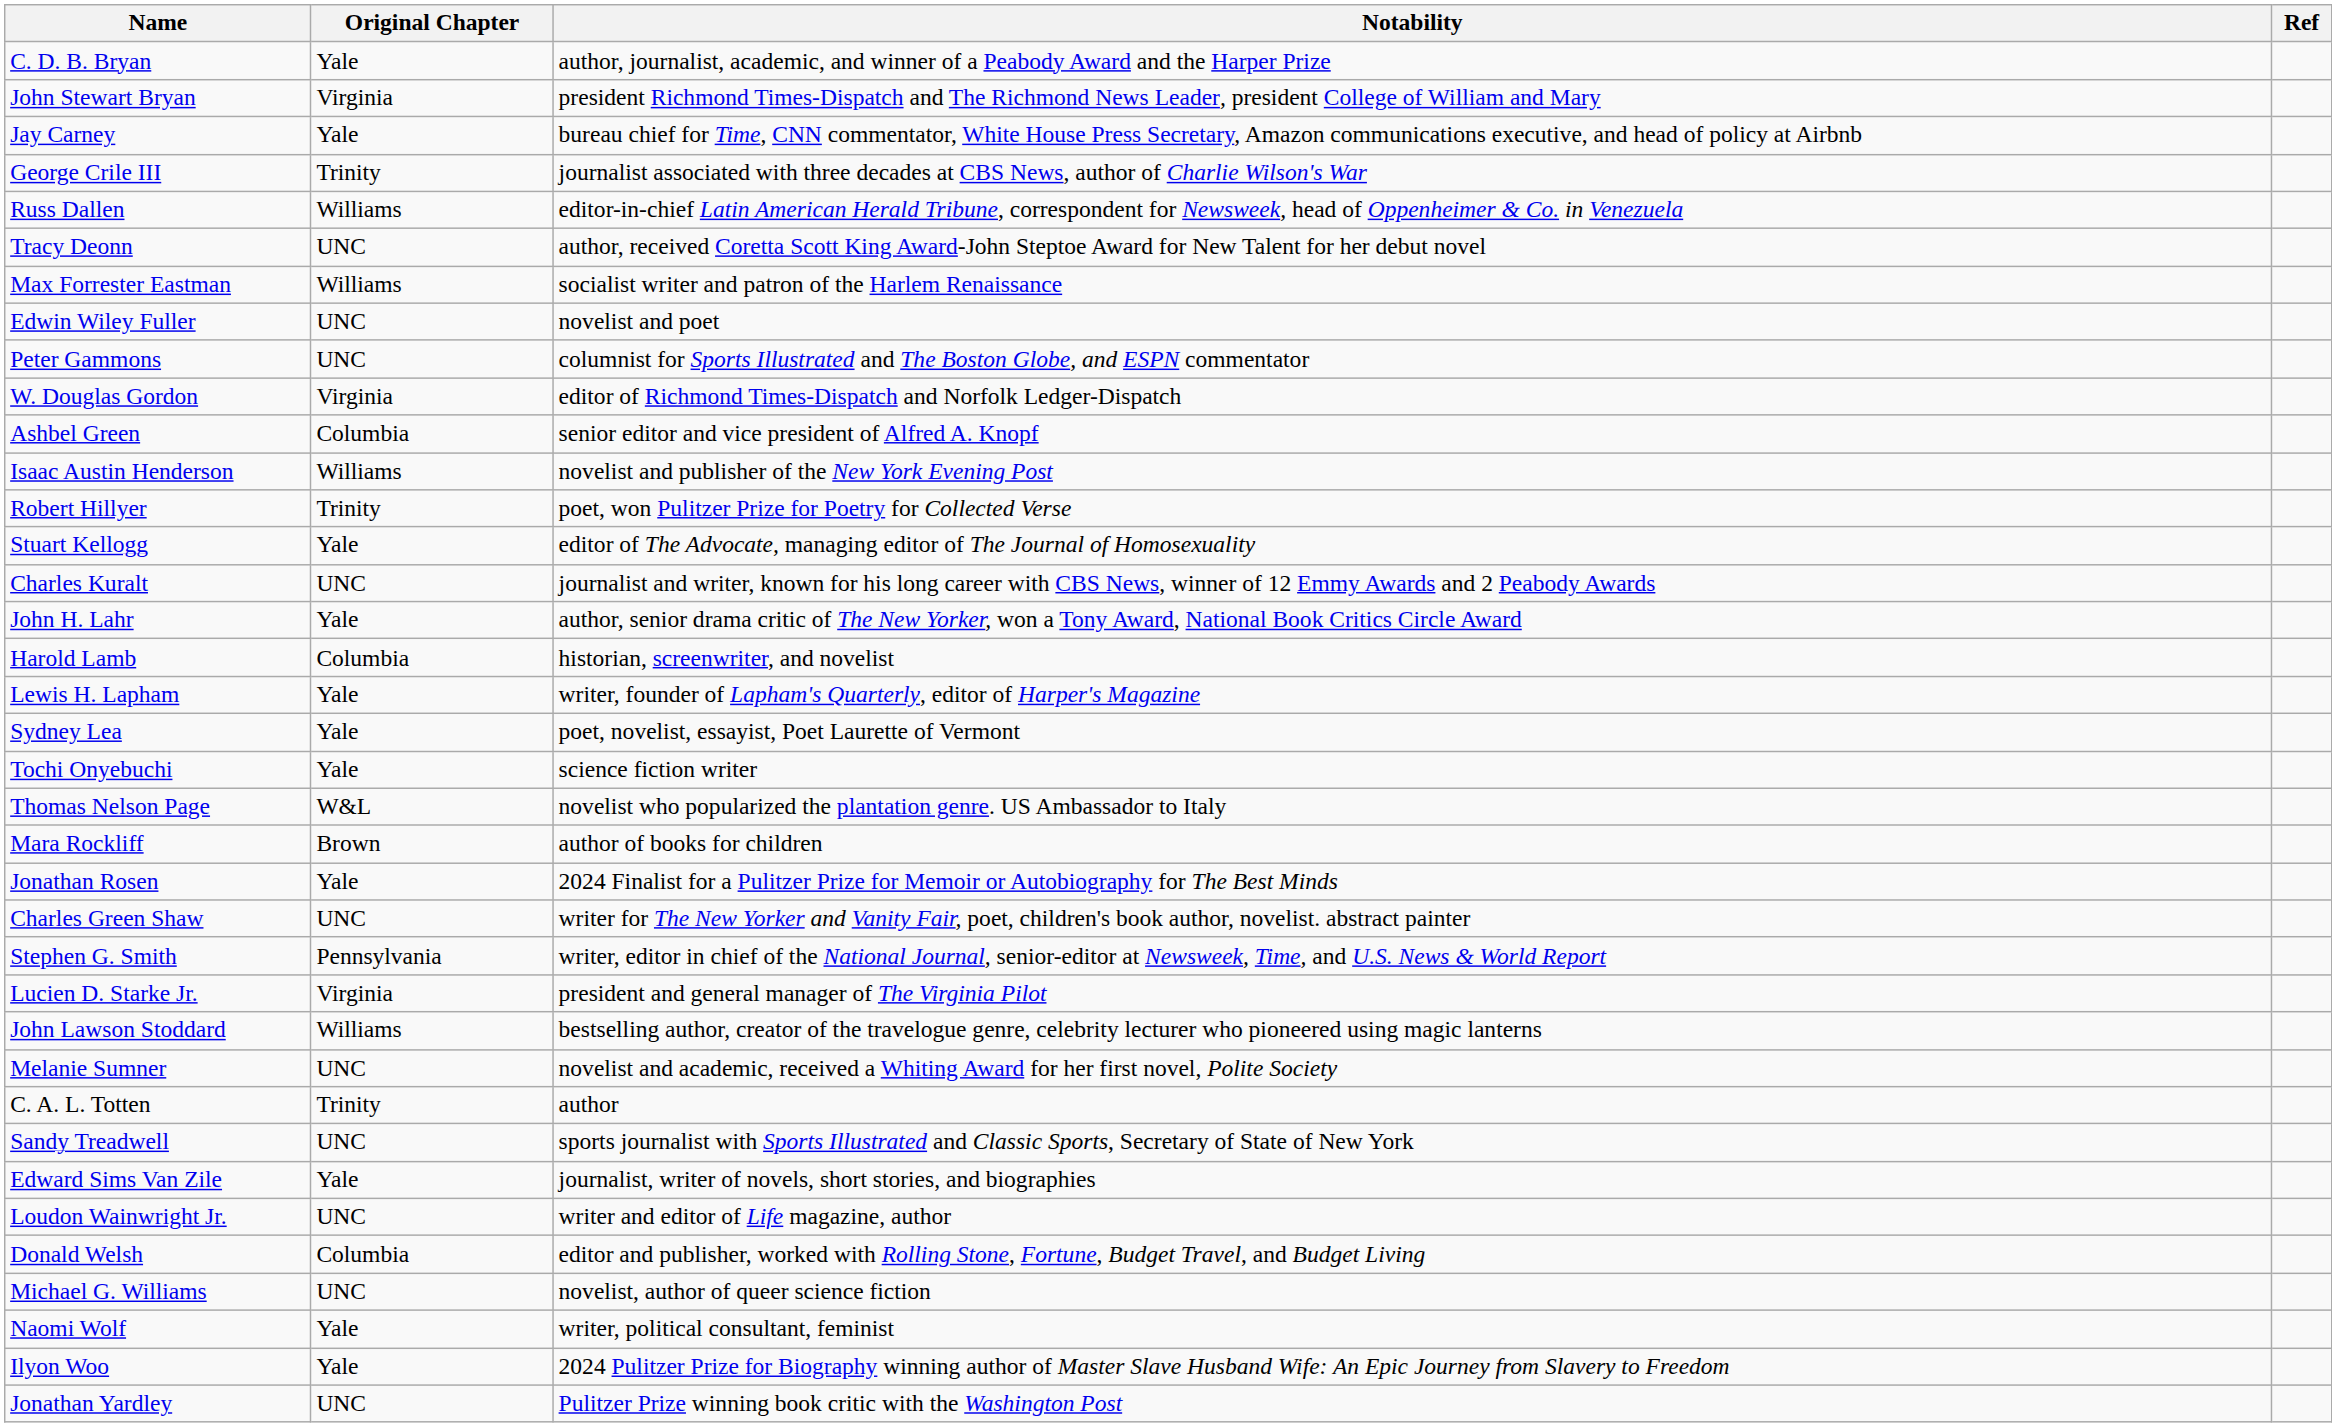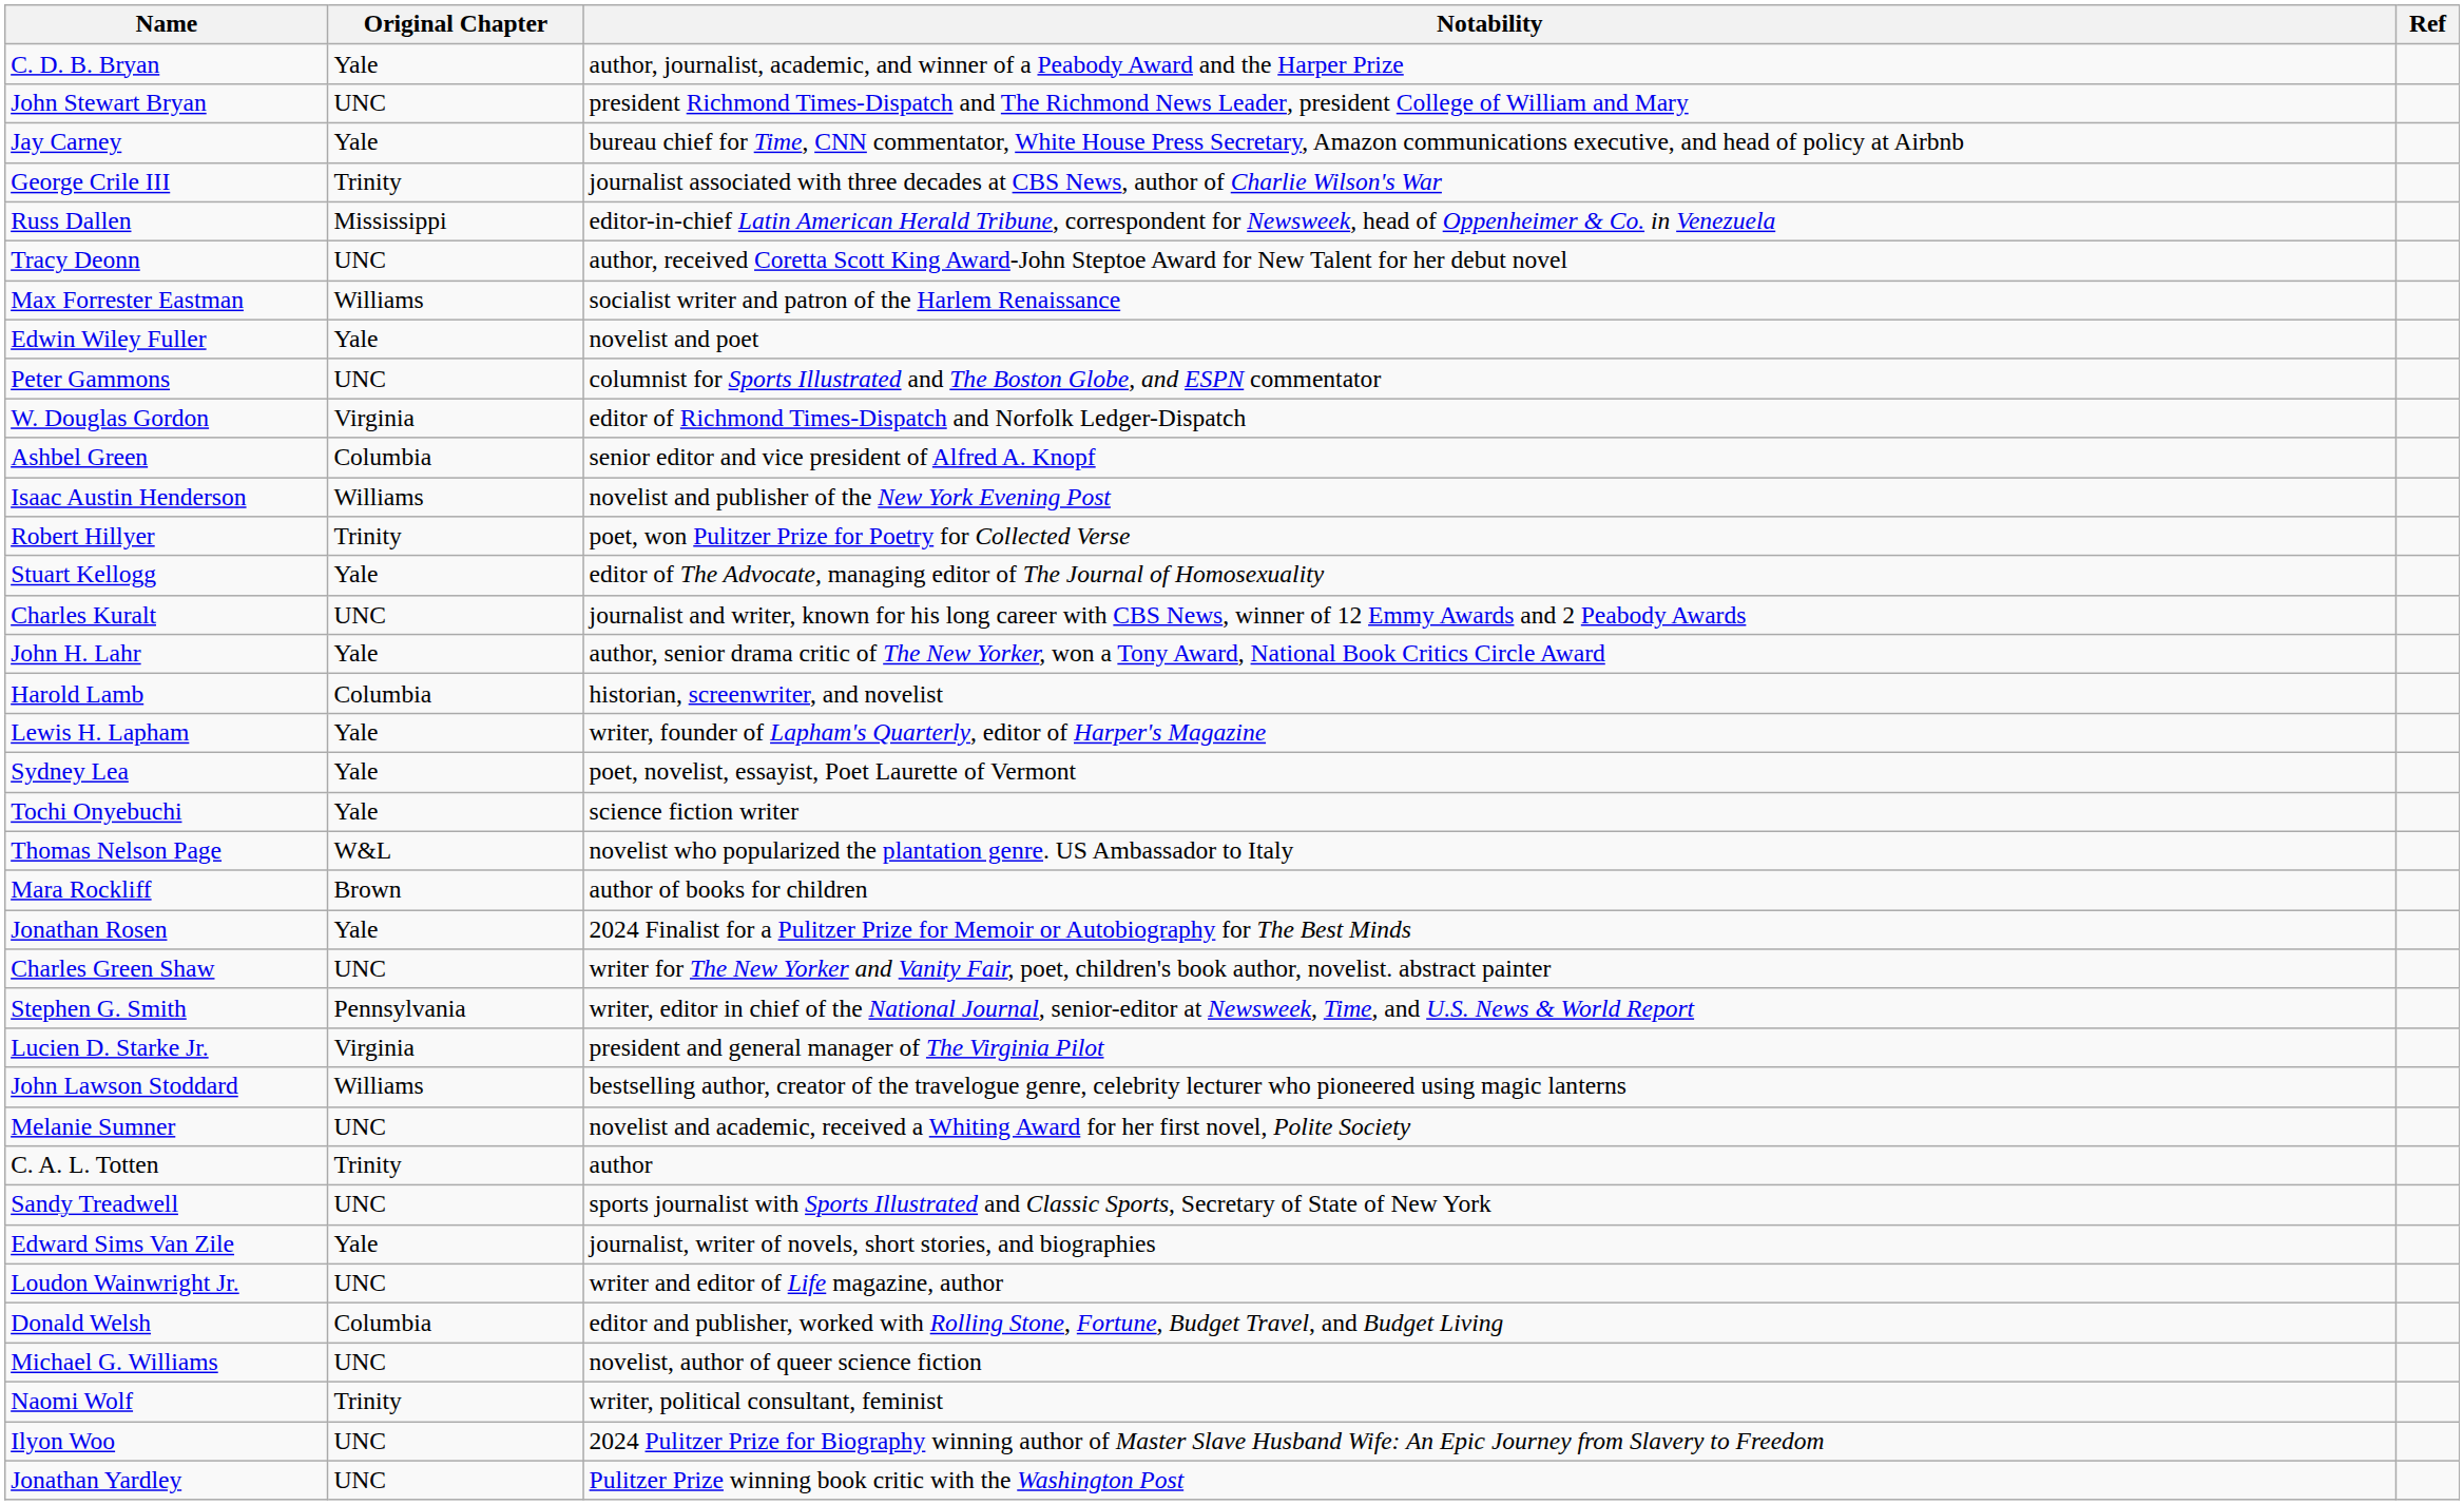John Stewart Bryan | Original Chapter: Virginia -> UNC
Russ Dallen | Original Chapter: Williams -> Mississippi
Edwin Wiley Fuller | Original Chapter: UNC -> Yale
Naomi Wolf | Original Chapter: Yale -> Trinity
Ilyon Woo | Original Chapter: Yale -> UNC
